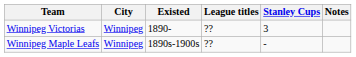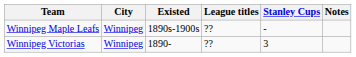rows swapped: Winnipeg Maple Leafs <-> Winnipeg Victorias
